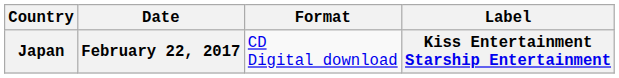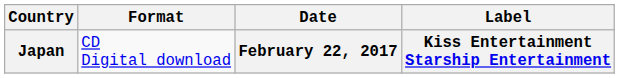columns swapped: Date <-> Format
